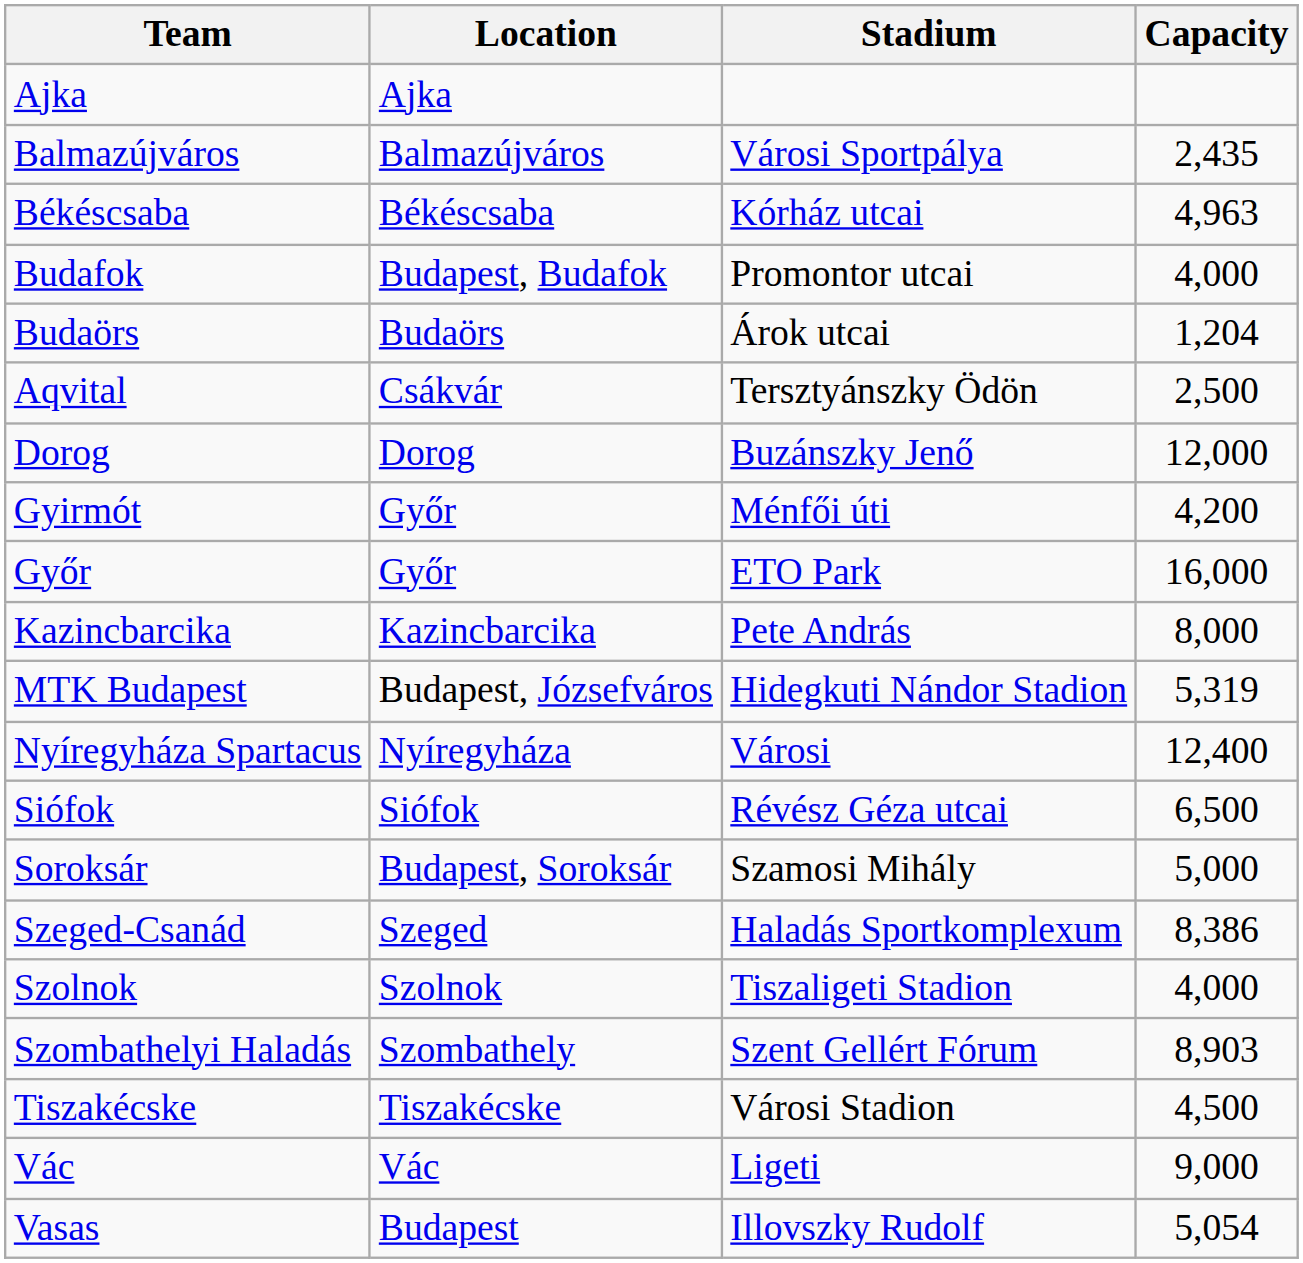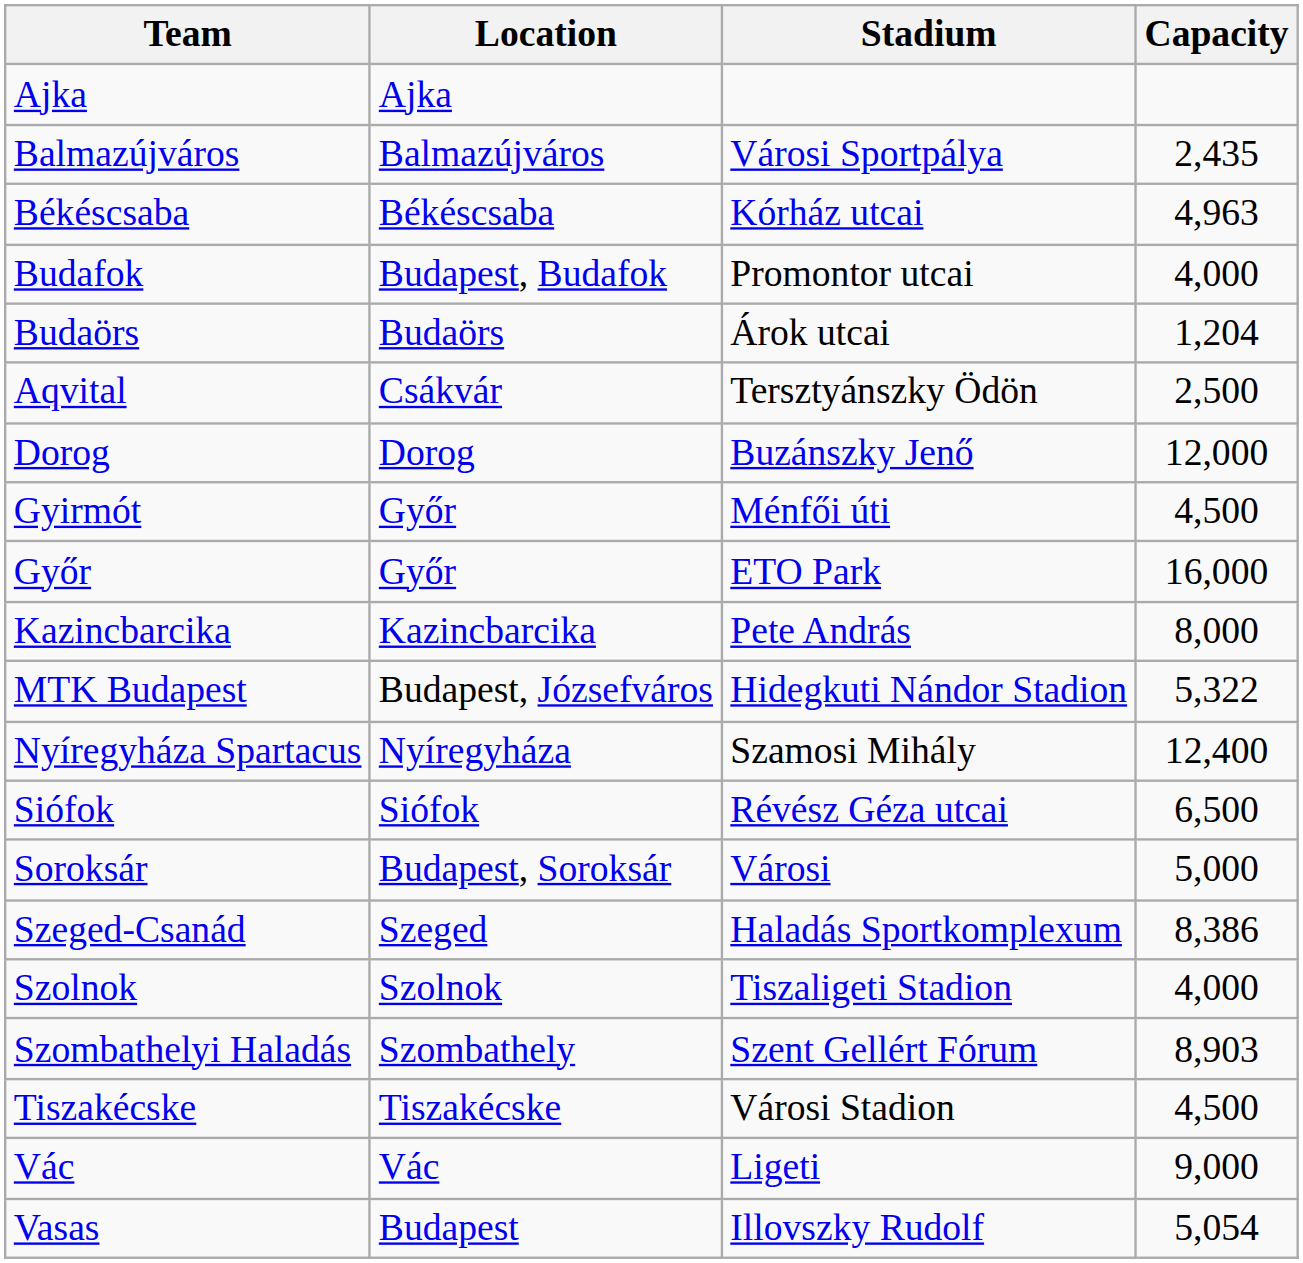Gyirmót | Capacity: 4,200 -> 4,500
MTK Budapest | Capacity: 5,319 -> 5,322
Nyíregyháza Spartacus | Stadium: Városi -> Szamosi Mihály
Soroksár | Stadium: Szamosi Mihály -> Városi
